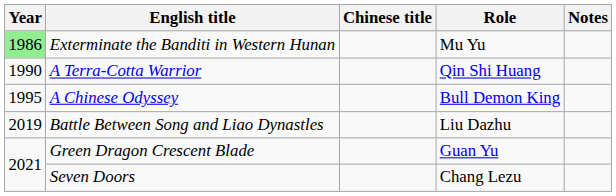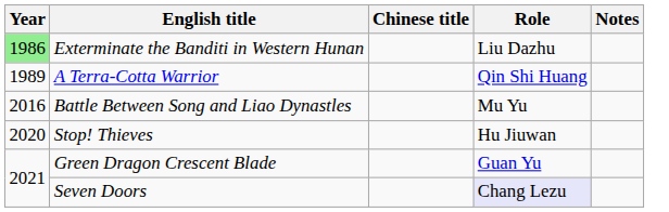Exterminate the Banditi in Western Hunan | Role: Mu Yu -> Liu Dazhu
A Terra-Cotta Warrior | Year: 1990 -> 1989
- row: 1995 | A Chinese Odyssey | Bull Demon King
Battle Between Song and Liao Dynastles | Year: 2019 -> 2016
Battle Between Song and Liao Dynastles | Role: Liu Dazhu -> Mu Yu
+ row: 2020 | Stop! Thieves | Hu Jiuwan
Seven Doors | Role: no background -> lavender background
